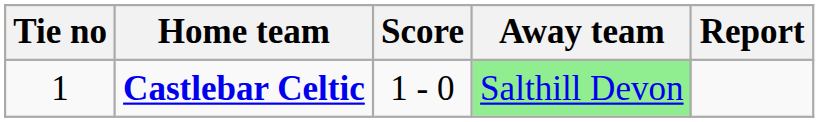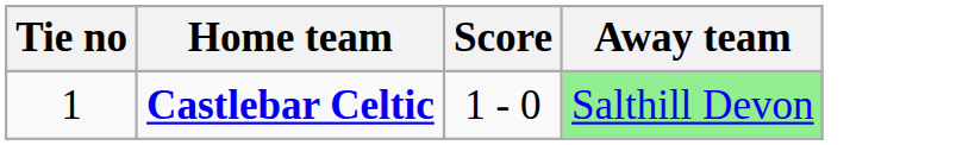- column: Report
